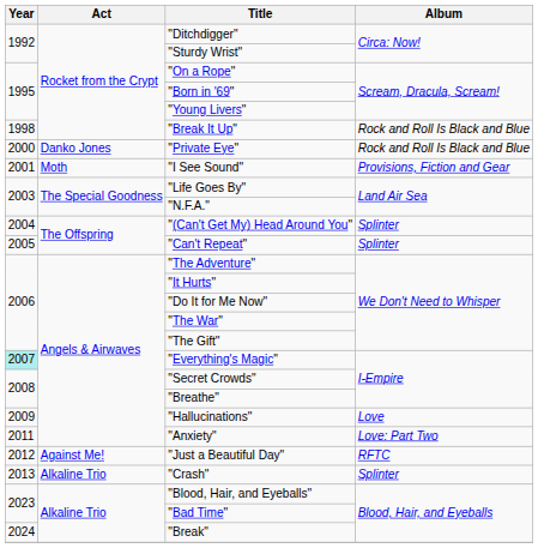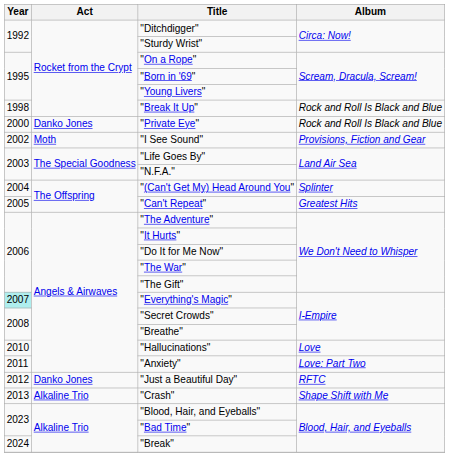"I See Sound" | Year: 2001 -> 2002
"Can't Repeat" | Album: Splinter -> Greatest Hits
"Hallucinations" | Year: 2009 -> 2010
"Just a Beautiful Day" | Act: Against Me! -> Danko Jones
"Crash" | Album: Splinter -> Shape Shift with Me
